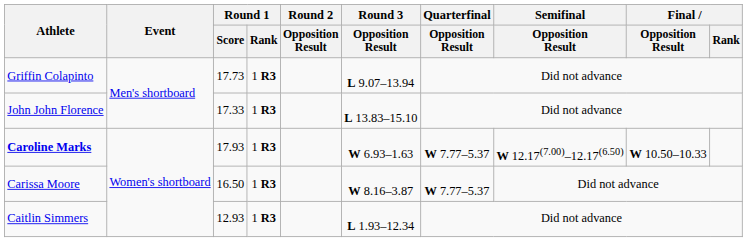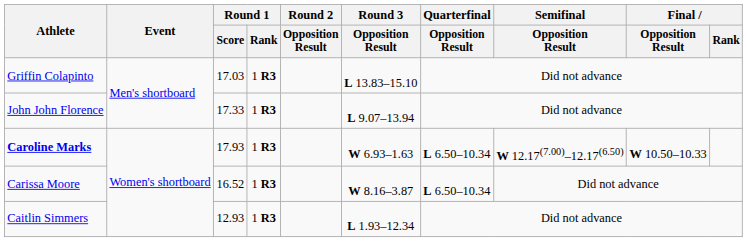Griffin Colapinto | Round 1 / Score: 17.73 -> 17.03
Griffin Colapinto | Round 3 / Opposition Result: L 9.07–13.94 -> L 13.83–15.10
John John Florence | Round 3 / Opposition Result: L 13.83–15.10 -> L 9.07–13.94
Caroline Marks | Quarterfinal / Opposition Result: W 7.77–5.37 -> L 6.50–10.34
Carissa Moore | Round 1 / Score: 16.50 -> 16.52
Carissa Moore | Quarterfinal / Opposition Result: W 7.77–5.37 -> L 6.50–10.34
